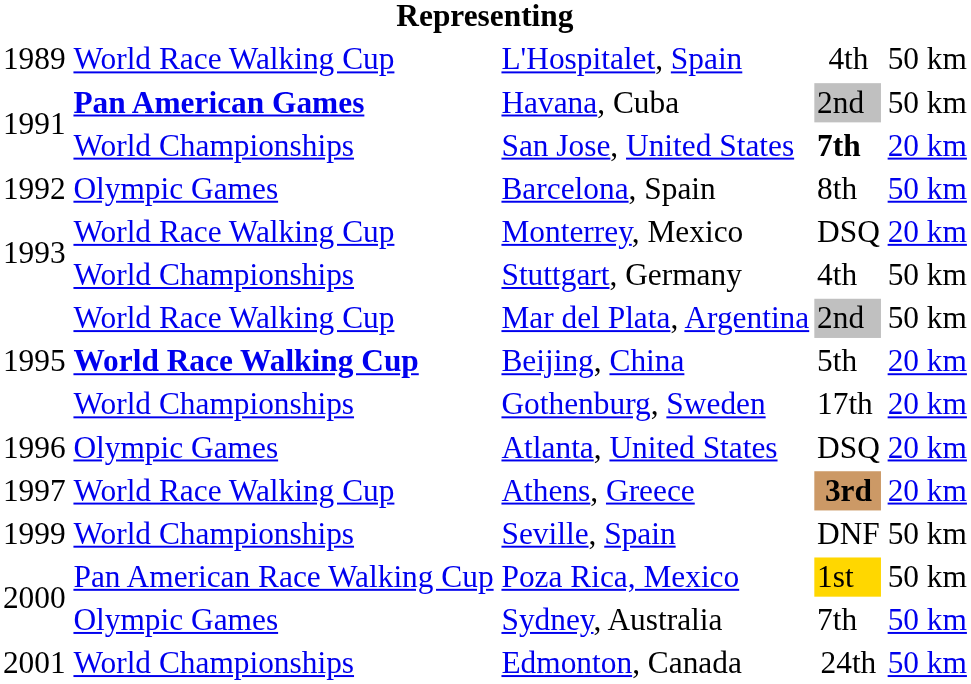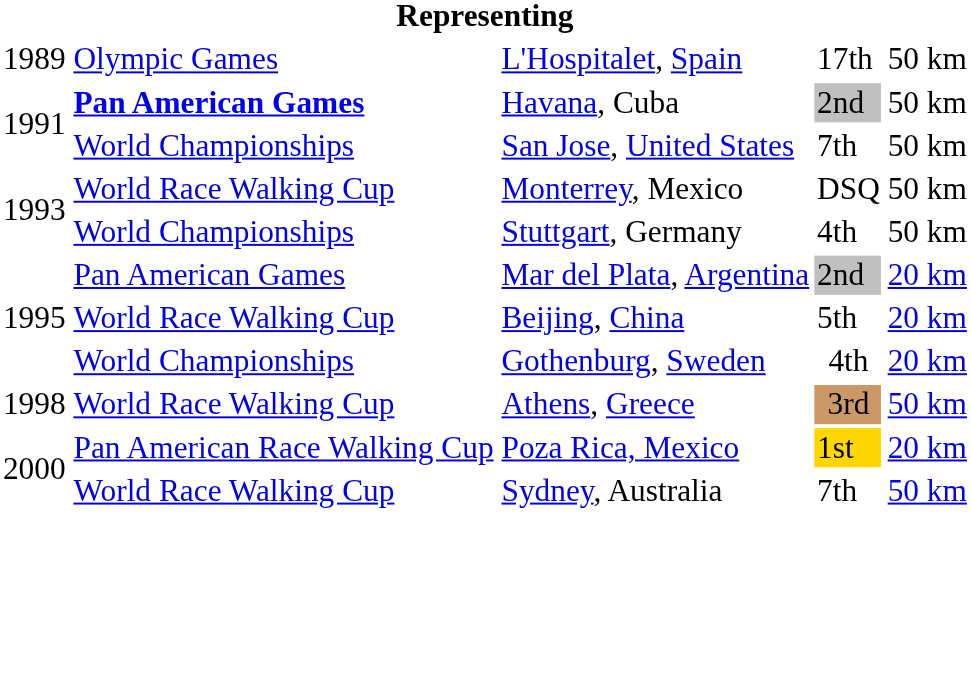L'Hospitalet, Spain | column 2: World Race Walking Cup -> Olympic Games
L'Hospitalet, Spain | column 4: 4th -> 17th
San Jose, United States | column 4: bold -> normal
San Jose, United States | column 5: 20 km -> 50 km
- row: 1992 | Olympic Games | Barcelona, Spain | 8th | 50 km
Monterrey, Mexico | column 5: 20 km -> 50 km
Mar del Plata, Argentina | column 2: World Race Walking Cup -> Pan American Games
Mar del Plata, Argentina | column 5: 50 km -> 20 km
Beijing, China | column 2: bold -> normal
Gothenburg, Sweden | column 4: 17th -> 4th
- row: 1996 | Olympic Games | Atlanta, United States | DSQ | 20 km
Athens, Greece | column 1: 1997 -> 1998
Athens, Greece | column 4: bold -> normal
Athens, Greece | column 5: 20 km -> 50 km
- row: 1999 | World Championships | Seville, Spain | DNF | 50 km
Poza Rica, Mexico | column 5: 50 km -> 20 km
Sydney, Australia | column 2: Olympic Games -> World Race Walking Cup
- row: 2001 | World Championships | Edmonton, Canada | 24th | 50 km
